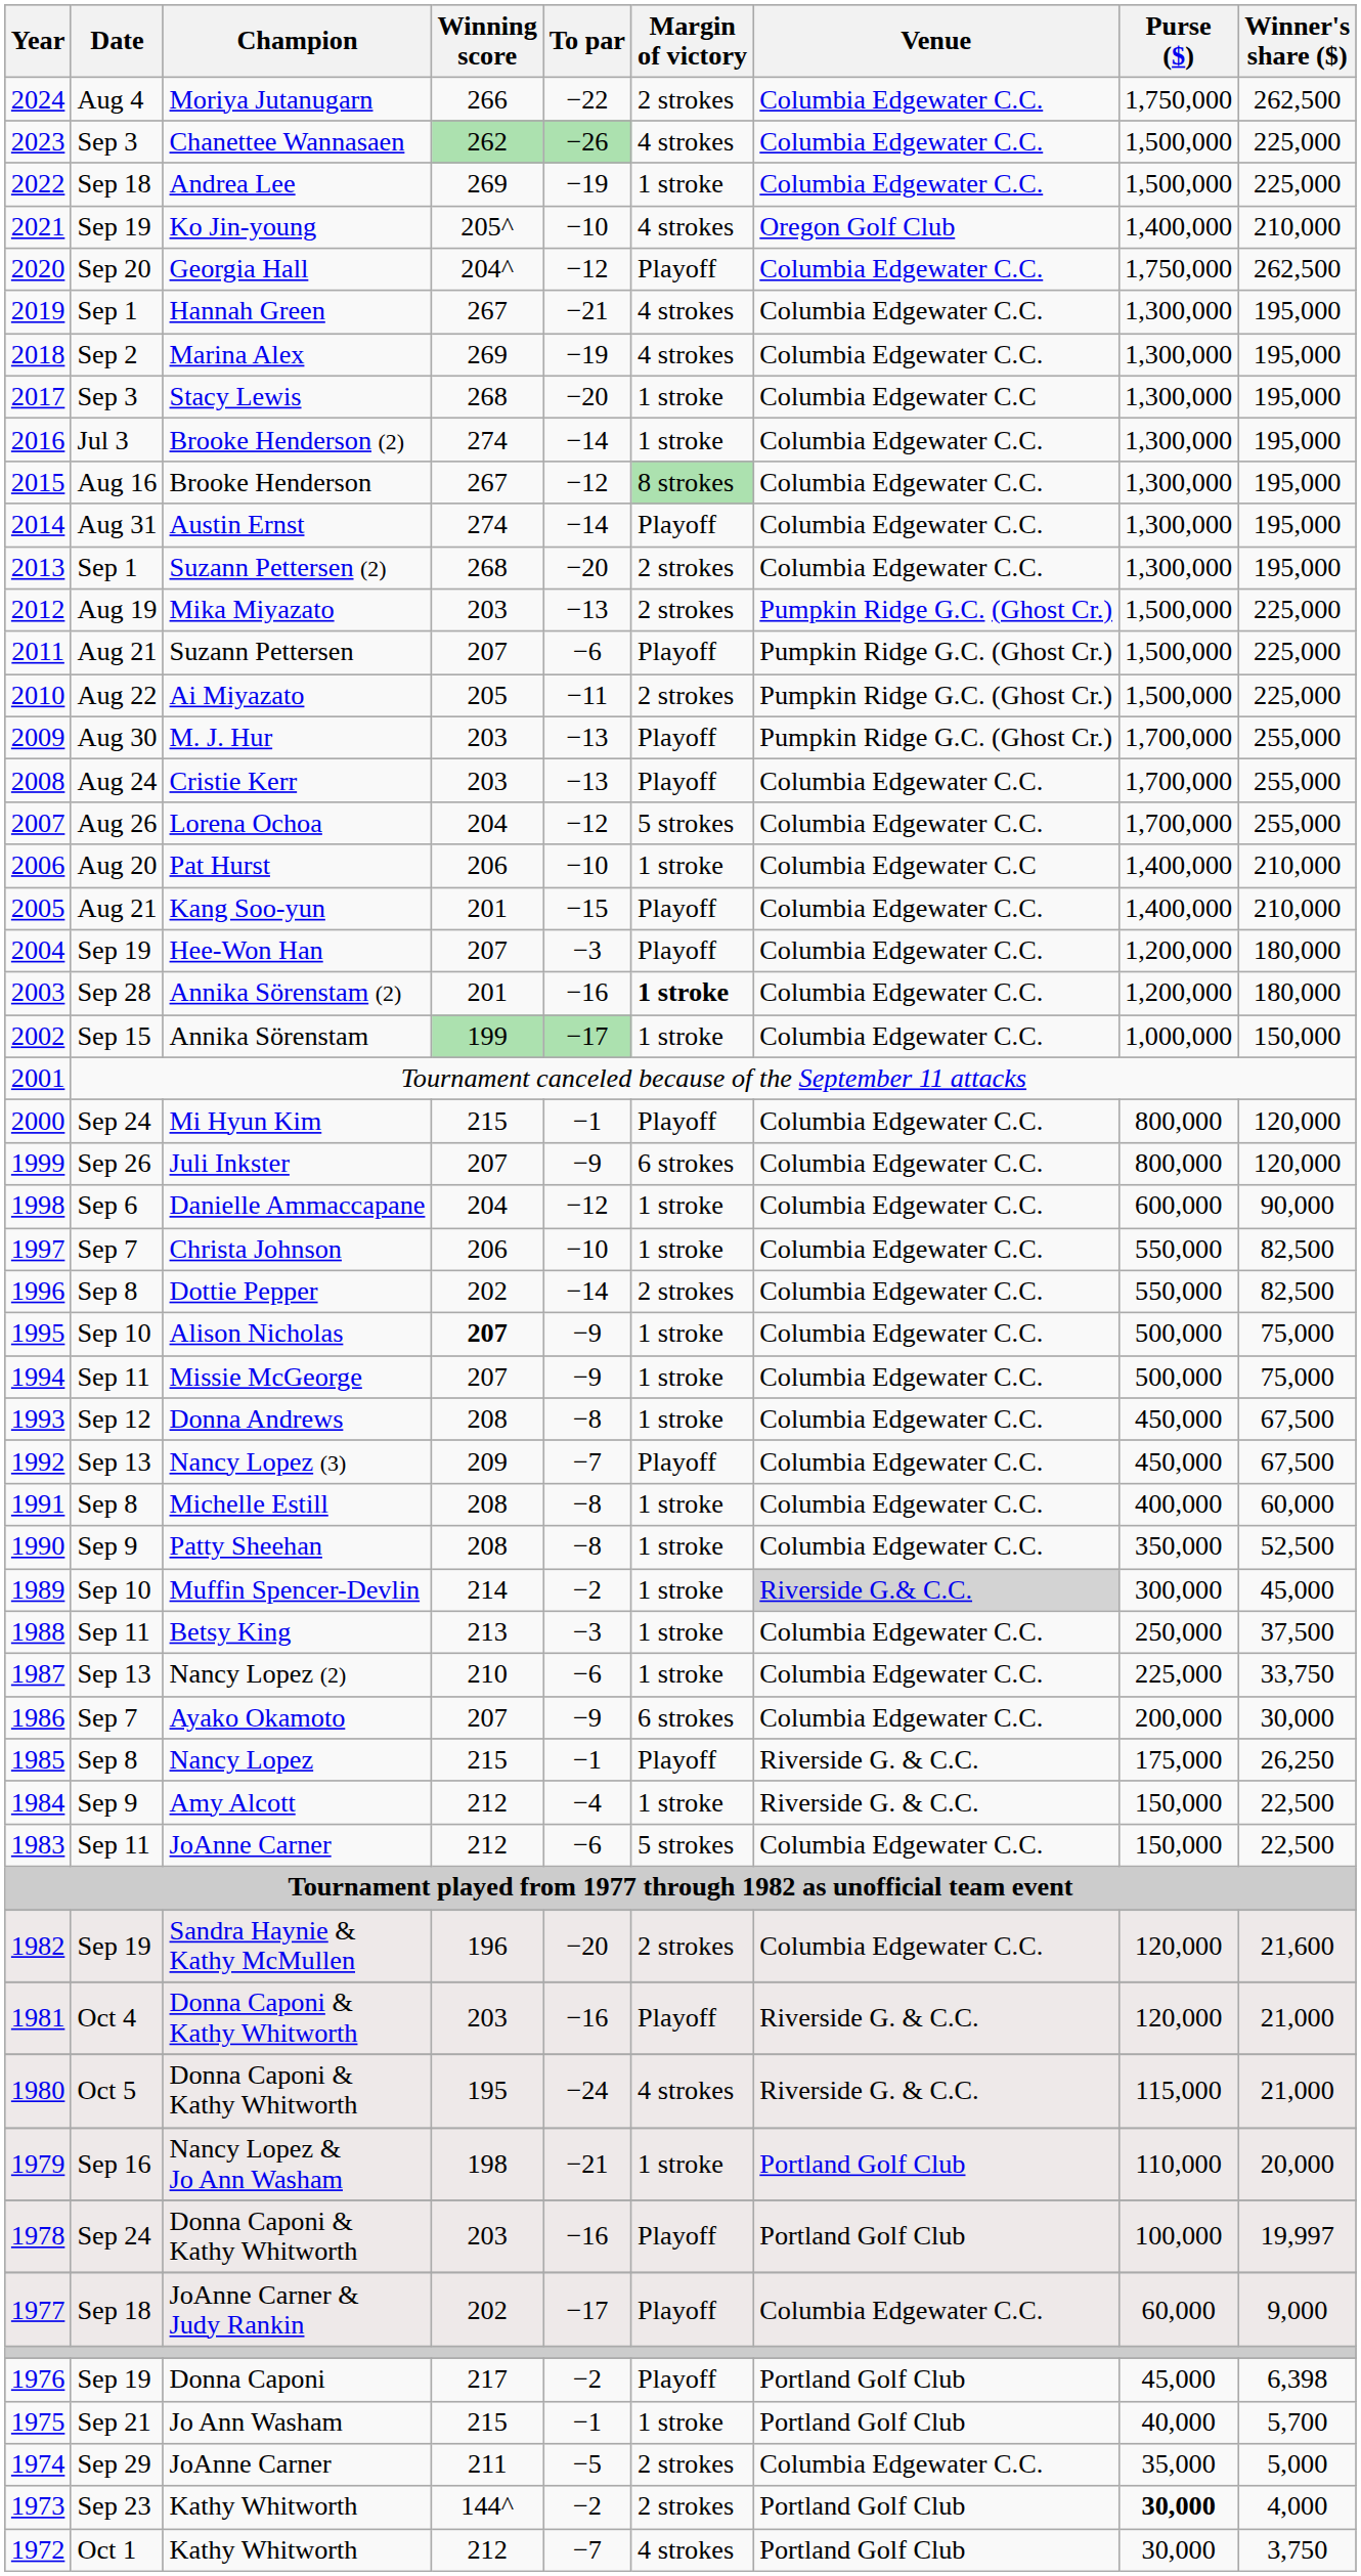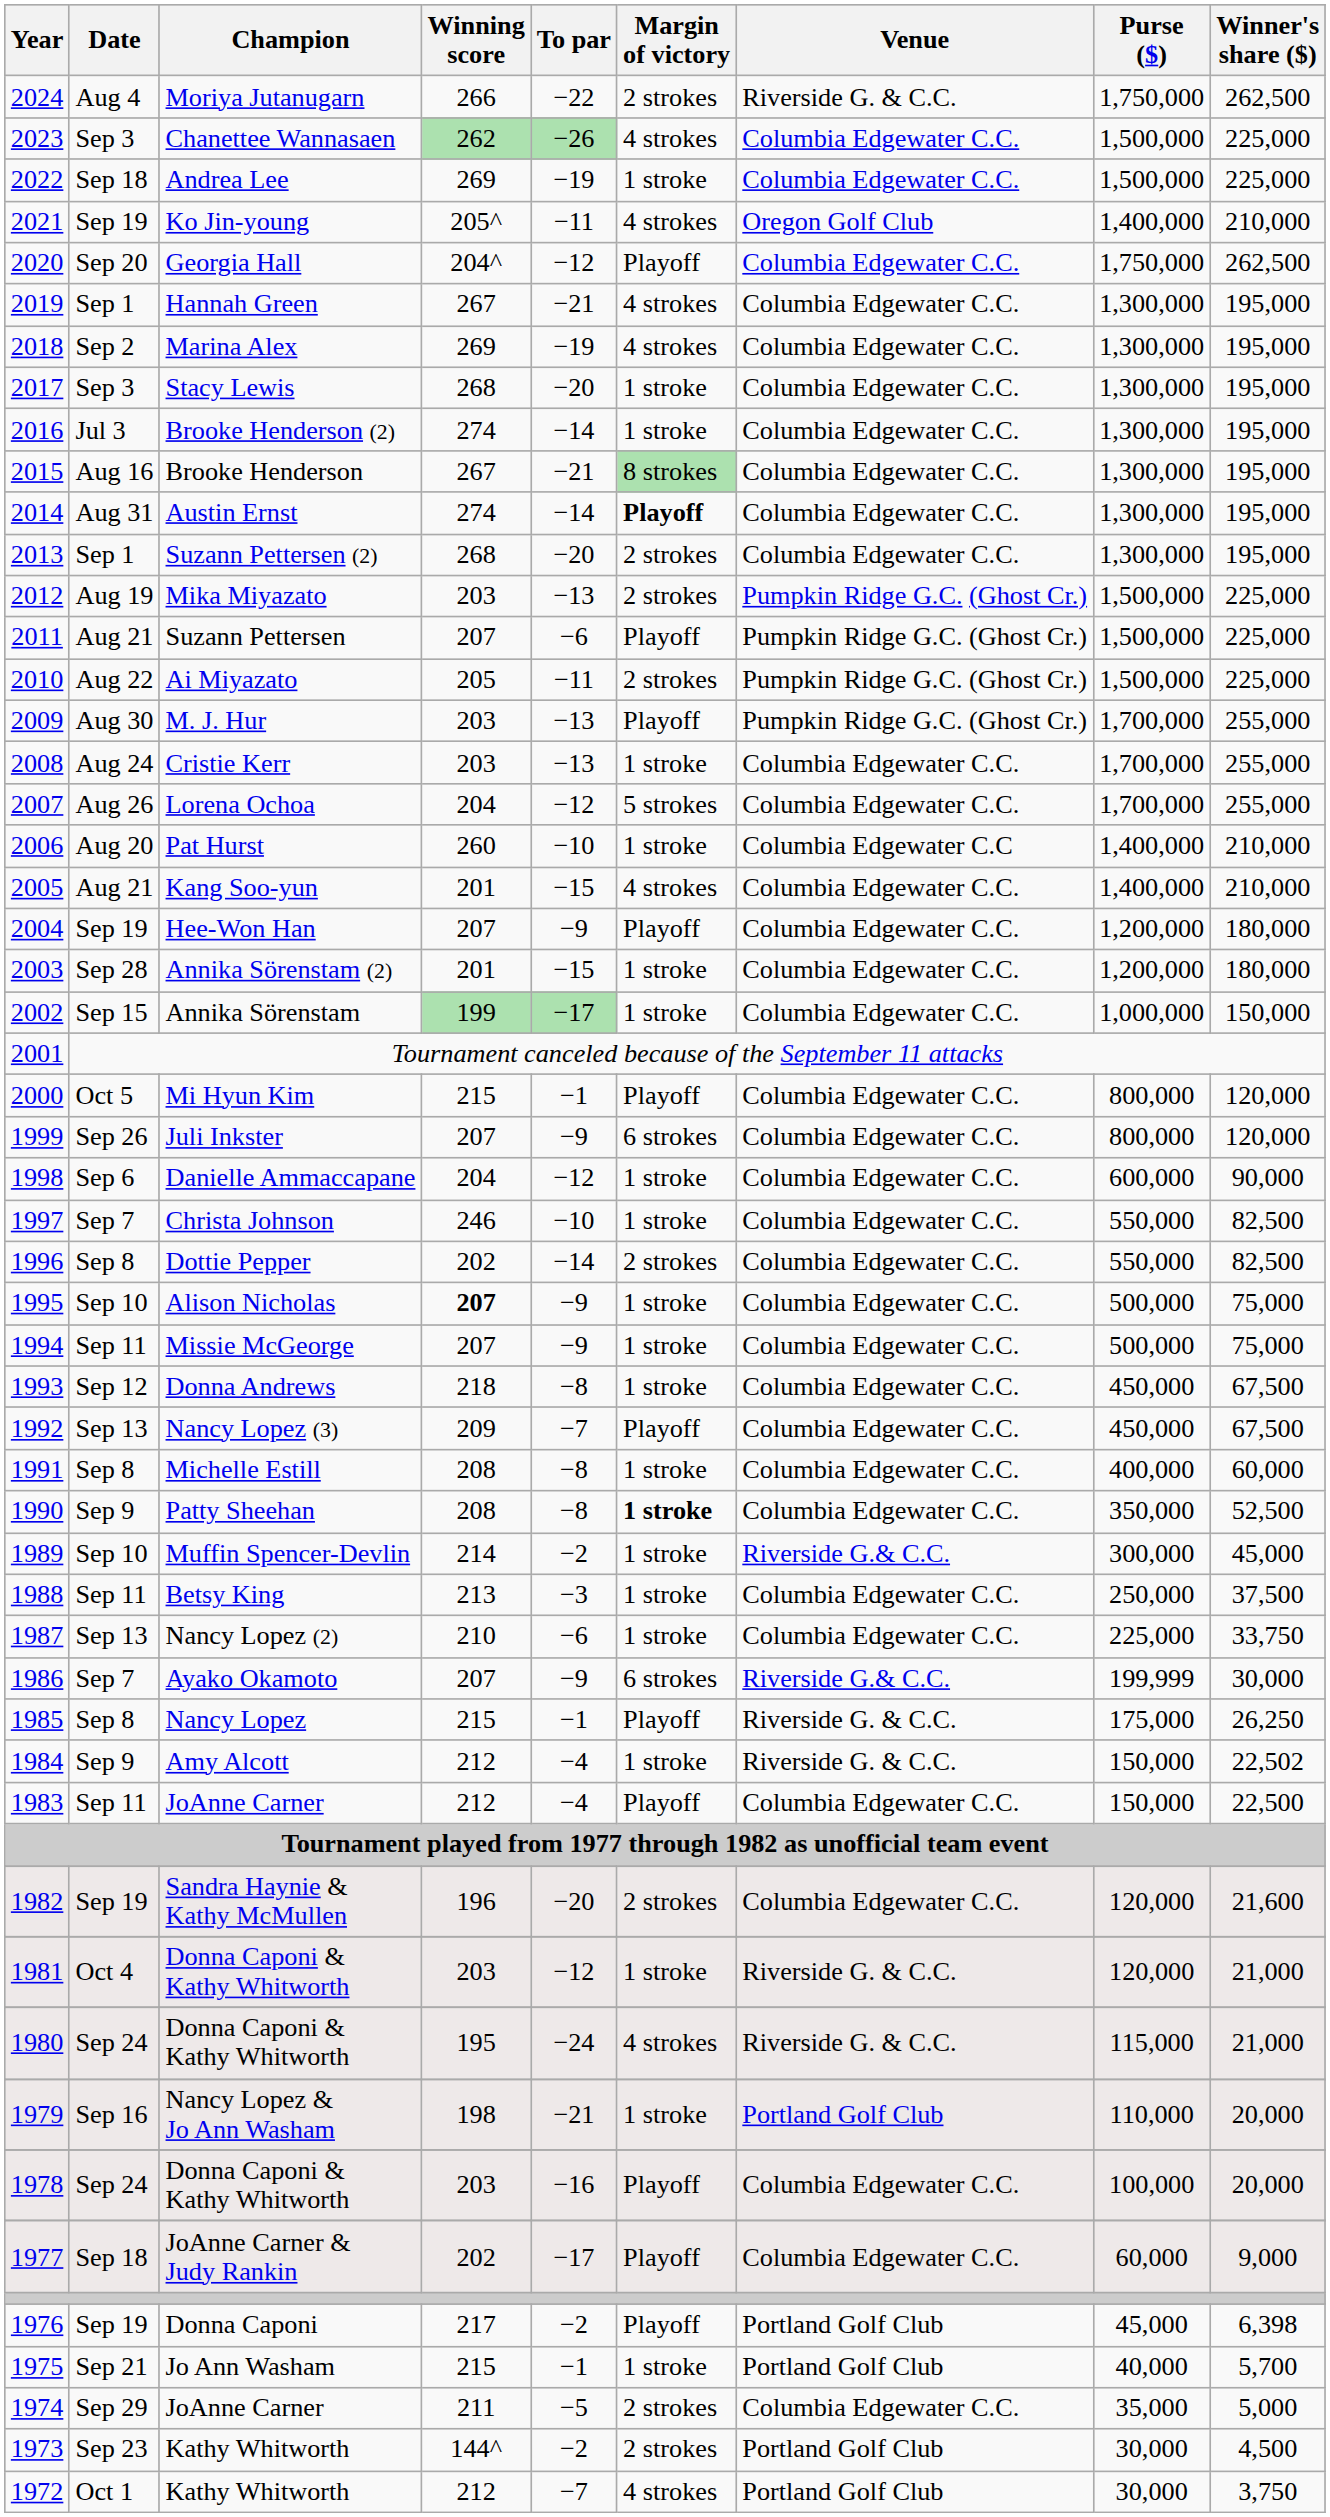Moriya Jutanugarn | Venue: Columbia Edgewater C.C. -> Riverside G. & C.C.
Ko Jin-young | To par: −10 -> −11
Stacy Lewis | Venue: Columbia Edgewater C.C -> Columbia Edgewater C.C.
Brooke Henderson | To par: −12 -> −21
Austin Ernst | Margin of victory: normal -> bold
Cristie Kerr | Margin of victory: Playoff -> 1 stroke
Pat Hurst | Winning score: 206 -> 260
Kang Soo-yun | Margin of victory: Playoff -> 4 strokes
Hee-Won Han | To par: −3 -> −9
Annika Sörenstam (2) | To par: −16 -> −15
Annika Sörenstam (2) | Margin of victory: bold -> normal
Mi Hyun Kim | Date: Sep 24 -> Oct 5
Christa Johnson | Winning score: 206 -> 246
Donna Andrews | Winning score: 208 -> 218
Patty Sheehan | Margin of victory: normal -> bold
Muffin Spencer-Devlin | Venue: lightgrey background -> no background
Ayako Okamoto | Venue: Columbia Edgewater C.C. -> Riverside G.& C.C.
Ayako Okamoto | Purse ($): 200,000 -> 199,999
Amy Alcott | Winner's share ($): 22,500 -> 22,502
1983 / JoAnne Carner | To par: −6 -> −4
1983 / JoAnne Carner | Margin of victory: 5 strokes -> Playoff
1981 / Donna Caponi & Kathy Whitworth | To par: −16 -> −12
1981 / Donna Caponi & Kathy Whitworth | Margin of victory: Playoff -> 1 stroke
1980 / Donna Caponi & Kathy Whitworth | Date: Oct 5 -> Sep 24
1978 / Donna Caponi & Kathy Whitworth | Venue: Portland Golf Club -> Columbia Edgewater C.C.
1978 / Donna Caponi & Kathy Whitworth | Winner's share ($): 19,997 -> 20,000
1973 / Kathy Whitworth | Purse ($): bold -> normal
1973 / Kathy Whitworth | Winner's share ($): 4,000 -> 4,500
